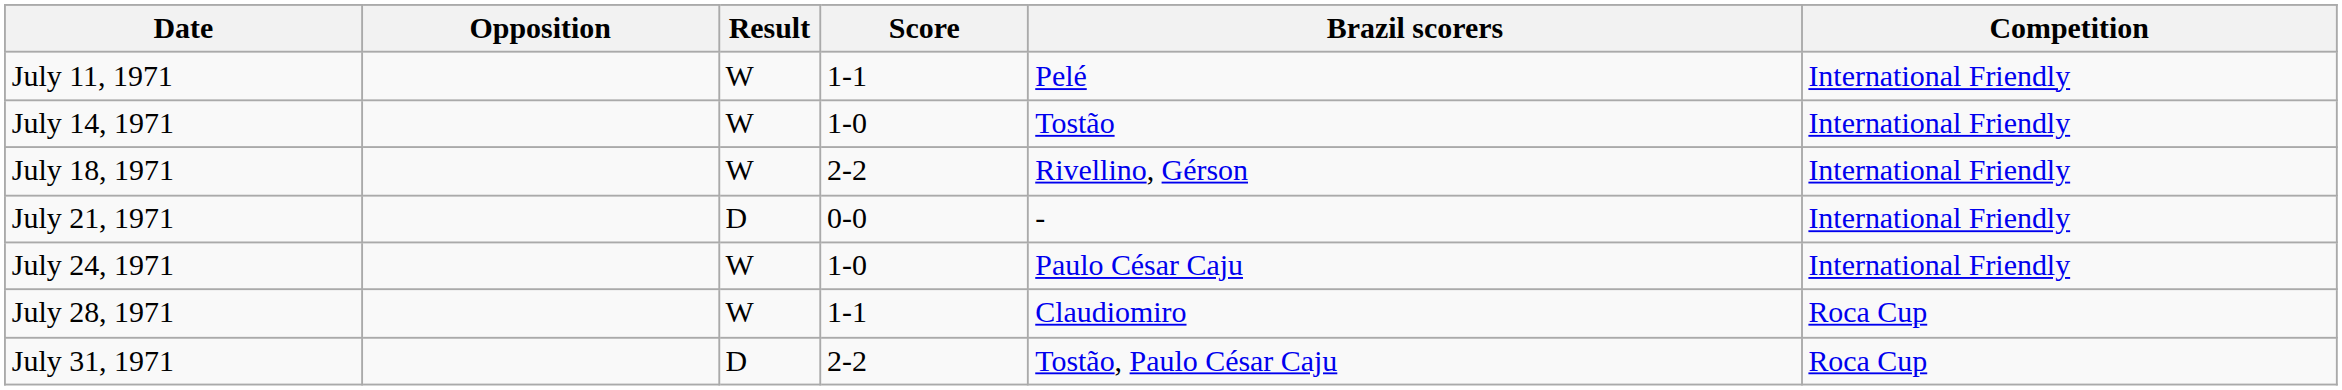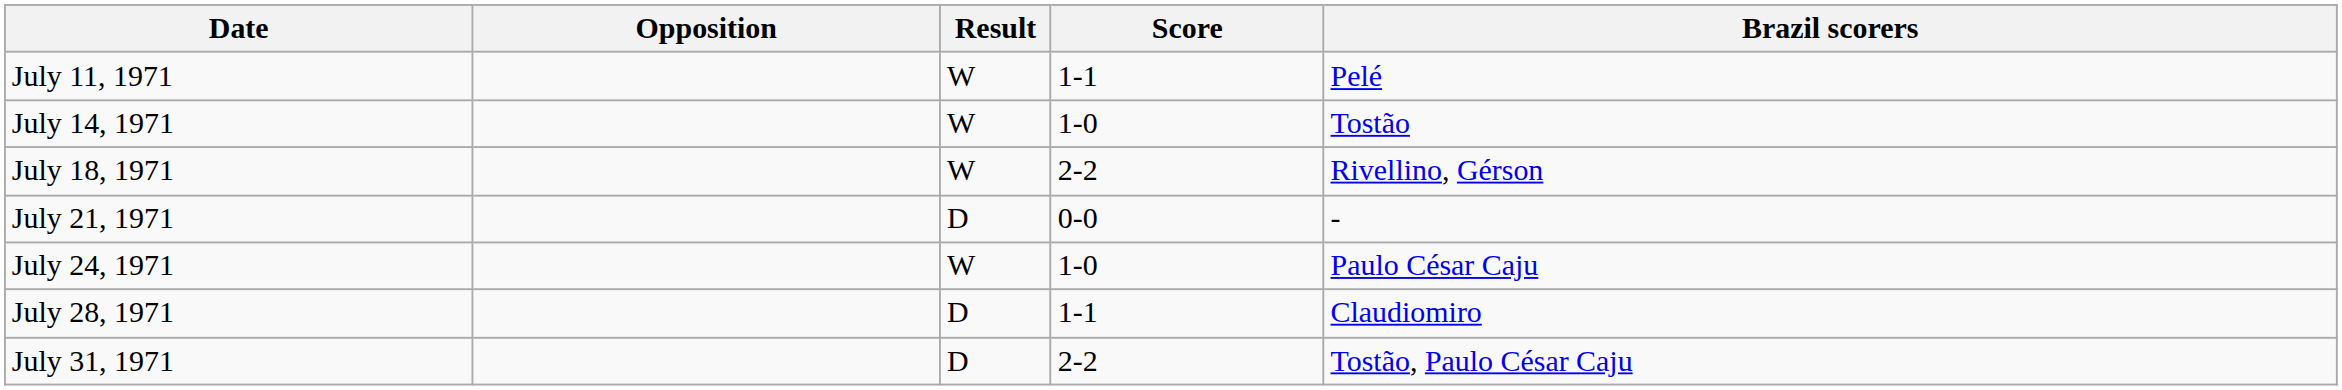- column: Competition | International Friendly | International Friendly | International Friendly | International Friendly | International Friendly | Roca Cup | Roca Cup
July 28, 1971 | Result: W -> D
